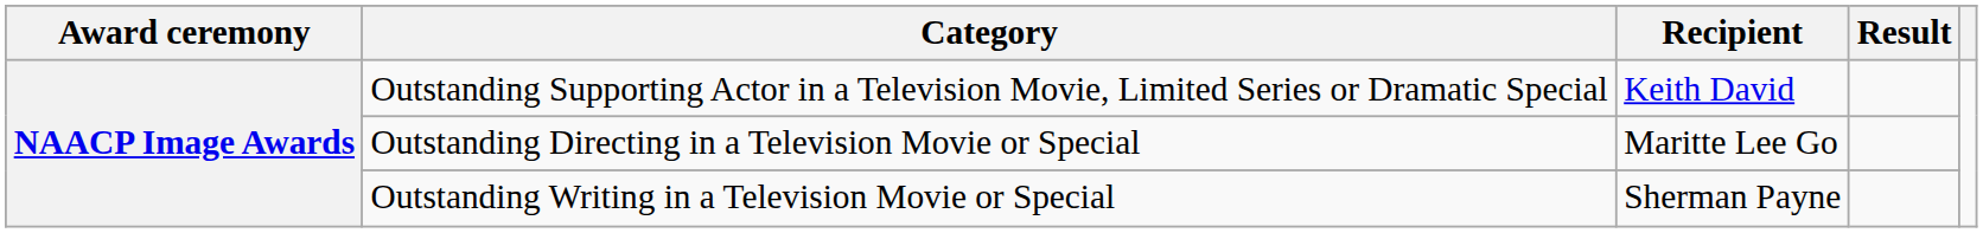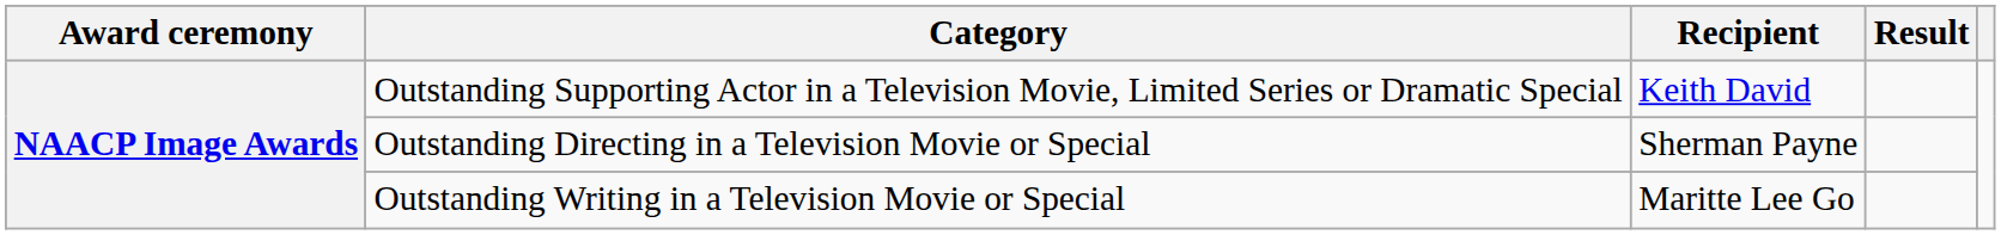Outstanding Directing in a Television Movie or Special | Recipient: Maritte Lee Go -> Sherman Payne
Outstanding Writing in a Television Movie or Special | Recipient: Sherman Payne -> Maritte Lee Go
